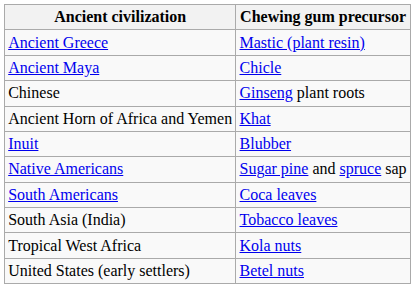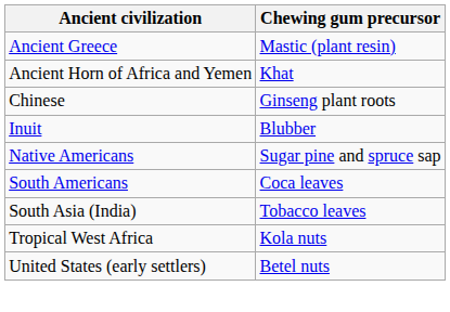- row: Ancient Maya | Chicle
rows swapped: Ancient Horn of Africa and Yemen <-> Chinese
